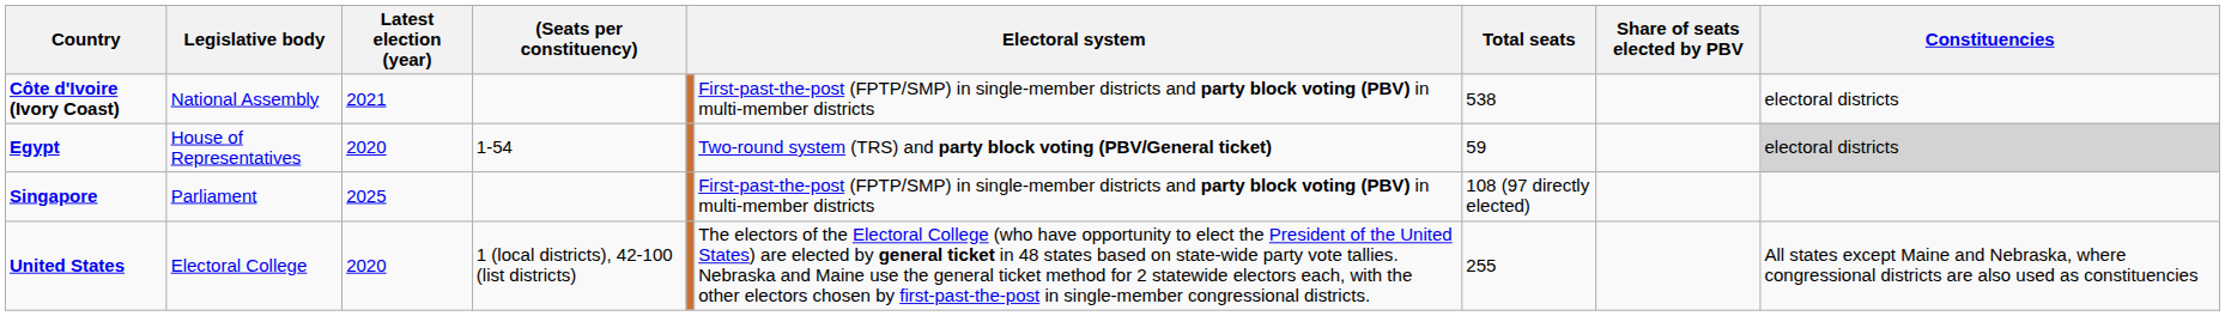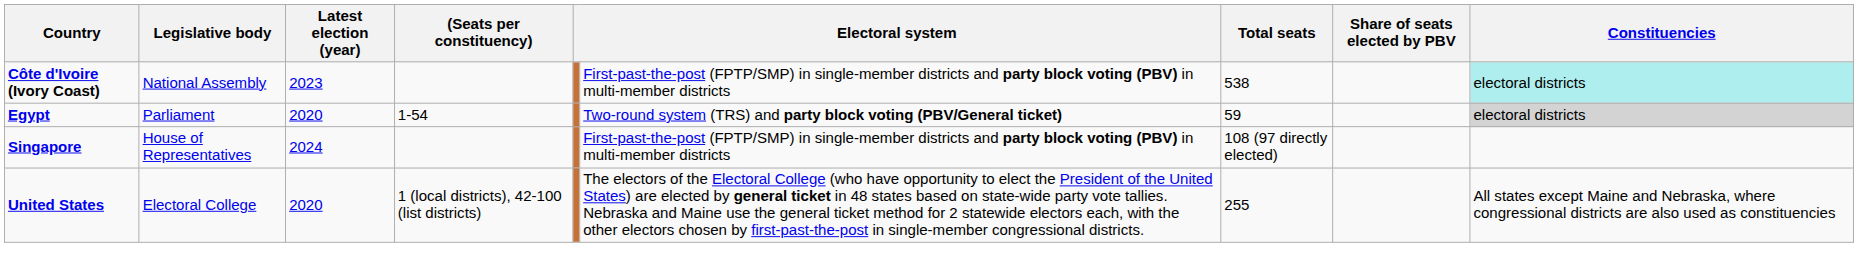Côte d'Ivoire (Ivory Coast) | Latest election (year): 2021 -> 2023
Côte d'Ivoire (Ivory Coast) | Constituencies: no background -> paleturquoise background
Egypt | Legislative body: House of Representatives -> Parliament
Singapore | Legislative body: Parliament -> House of Representatives
Singapore | Latest election (year): 2025 -> 2024
